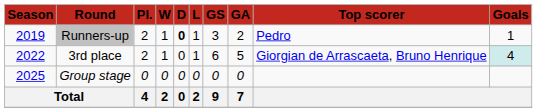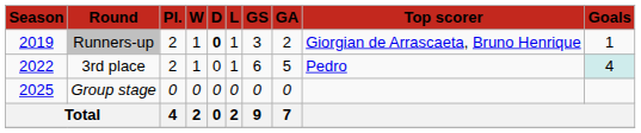Runners-up | column 9: Pedro -> Giorgian de Arrascaeta, Bruno Henrique
3rd place | column 9: Giorgian de Arrascaeta, Bruno Henrique -> Pedro
